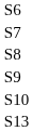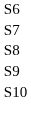- row: S13
